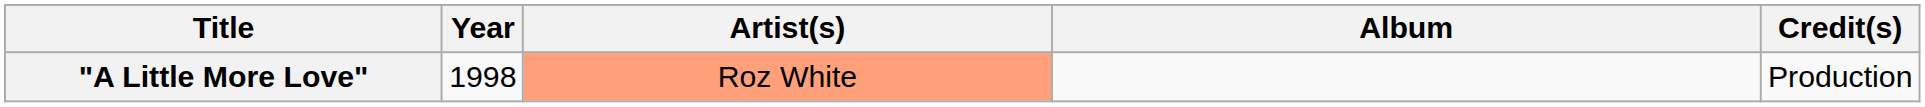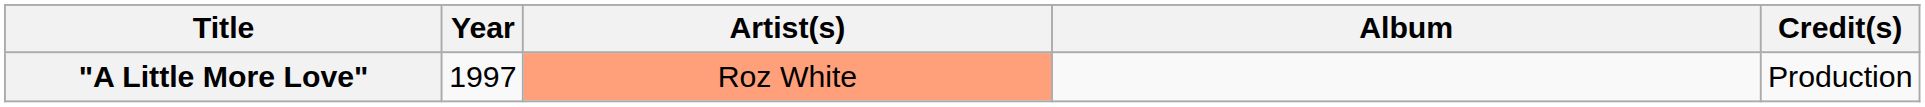"A Little More Love" | Year: 1998 -> 1997
